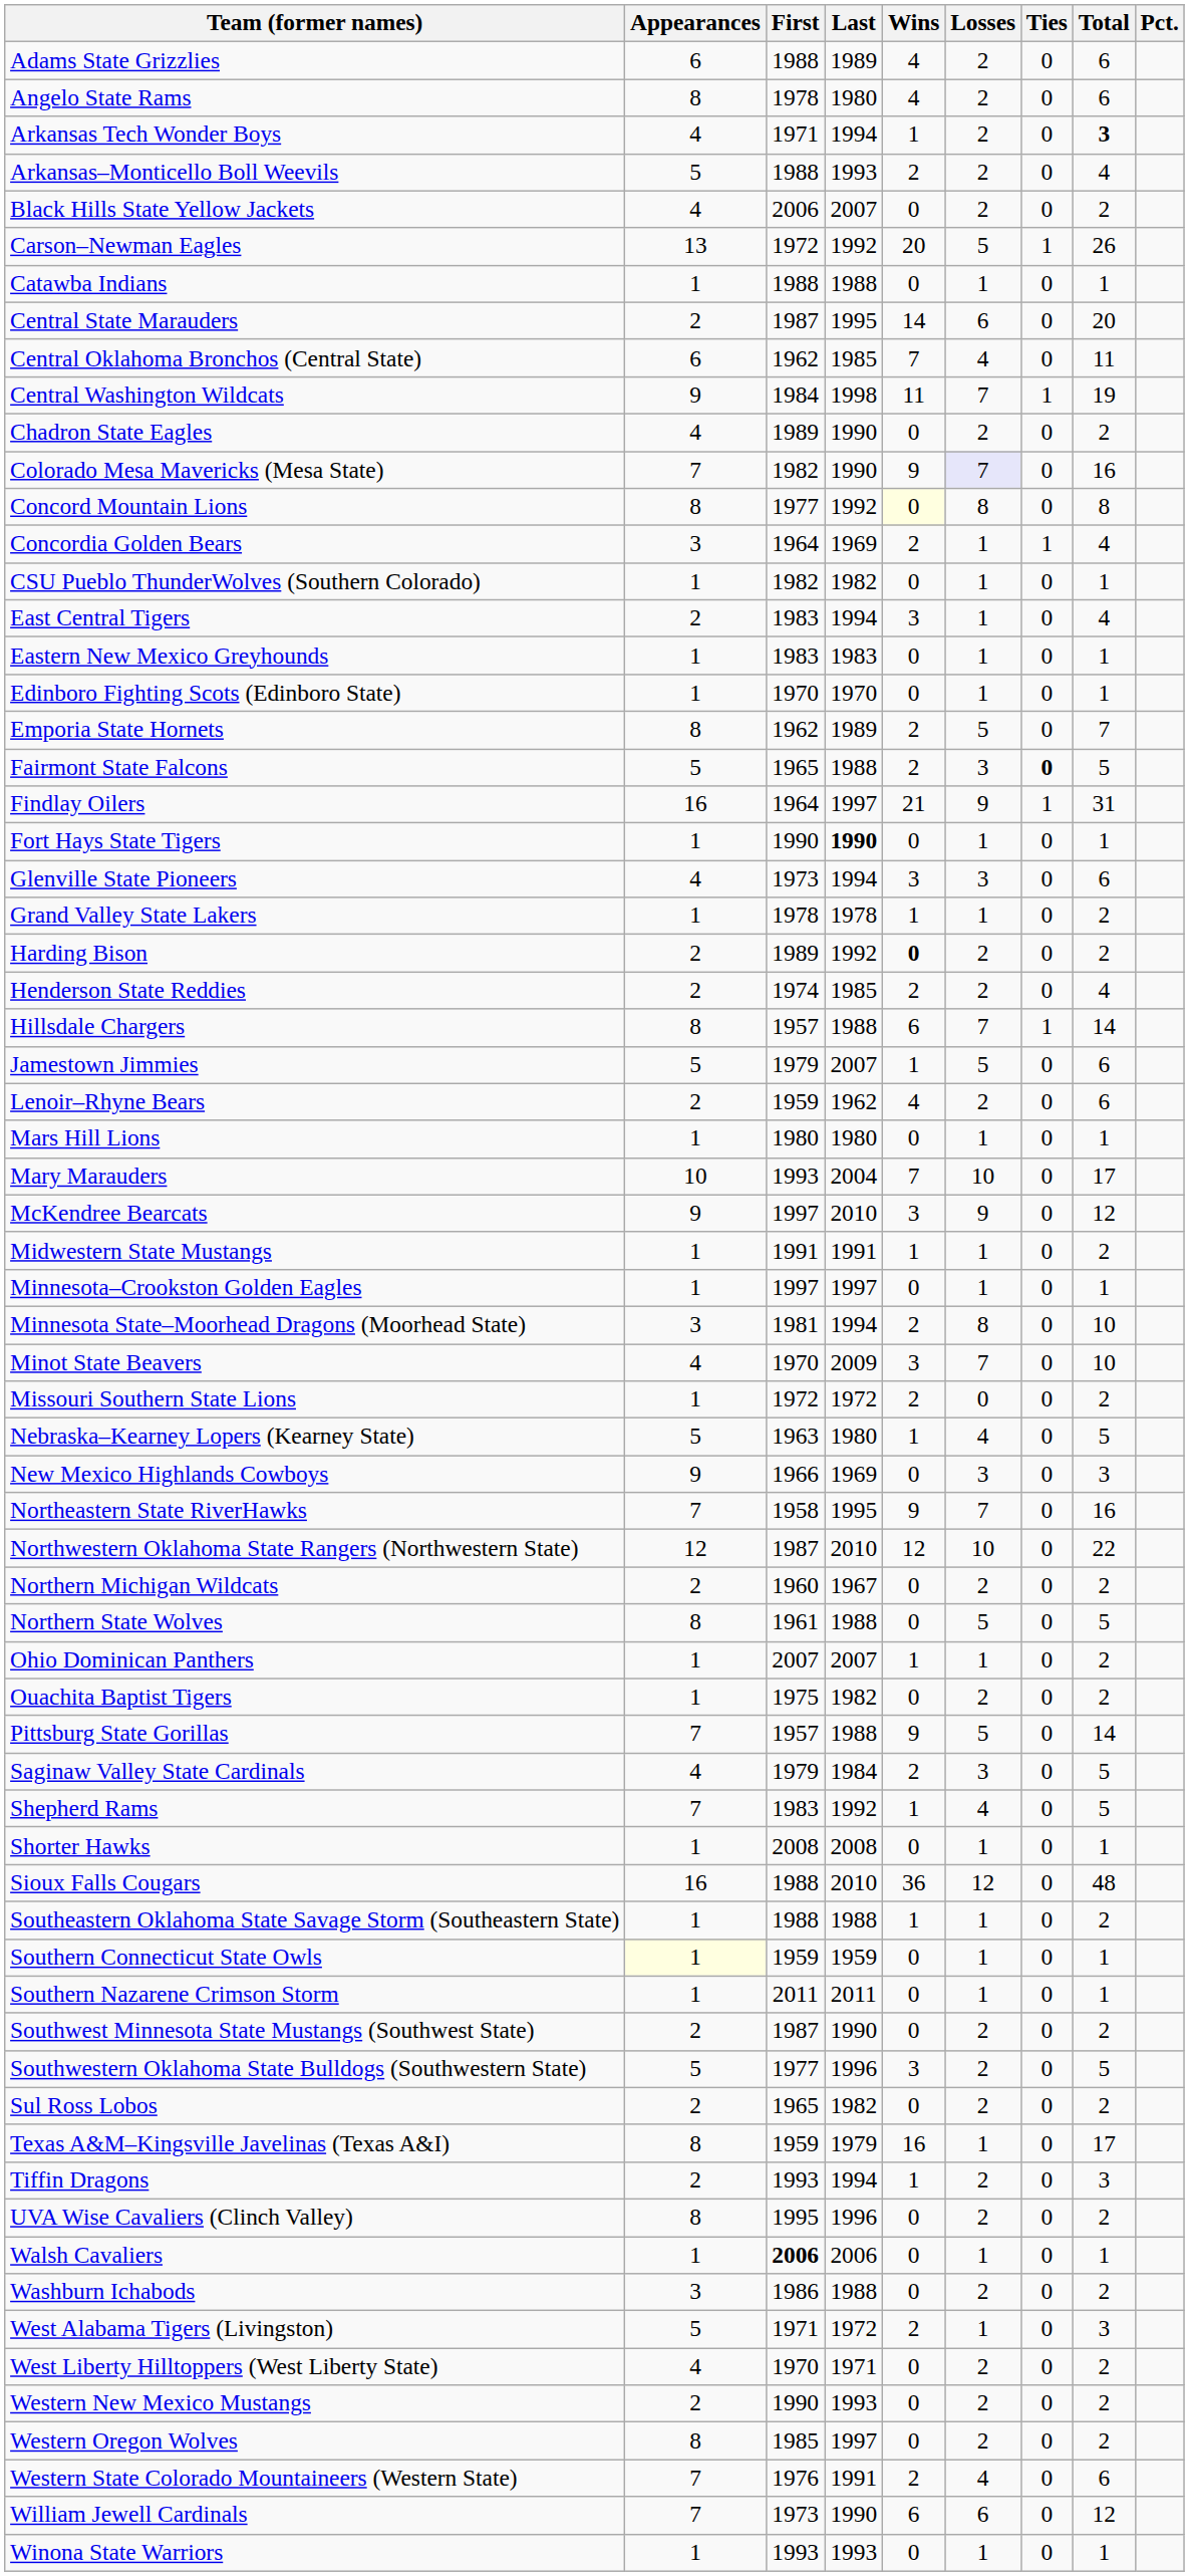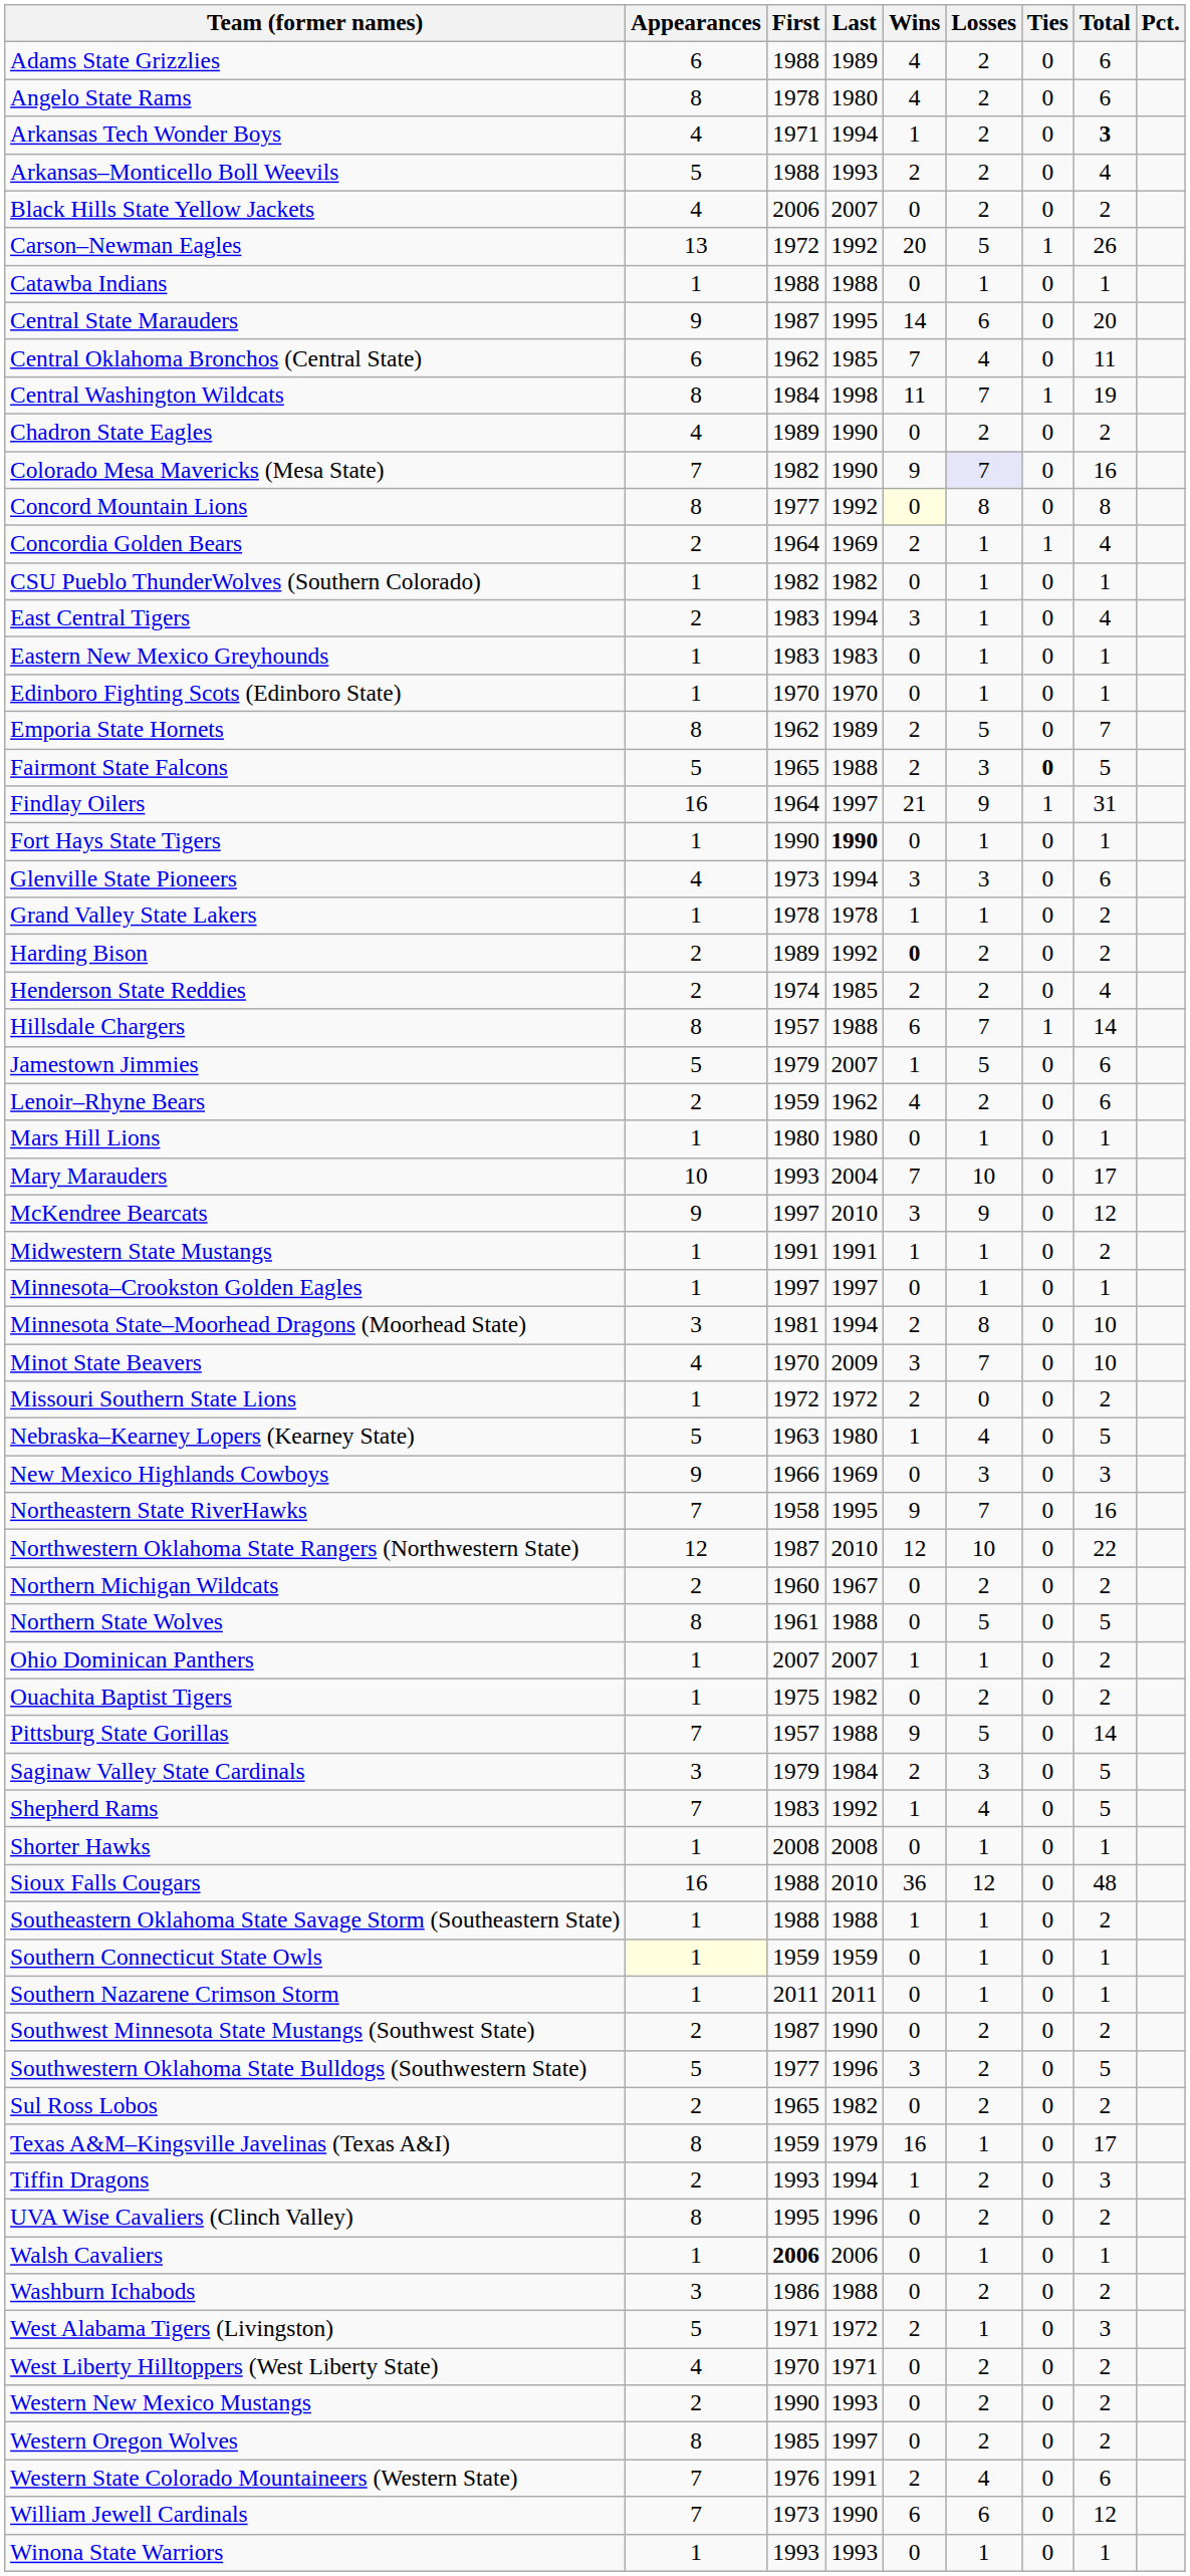Central State Marauders | Appearances: 2 -> 9
Central Washington Wildcats | Appearances: 9 -> 8
Concordia Golden Bears | Appearances: 3 -> 2
Saginaw Valley State Cardinals | Appearances: 4 -> 3
